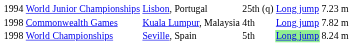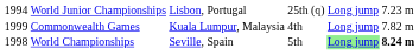Commonwealth Games | column 1: 1998 -> 1999
World Championships | column 6: normal -> bold
